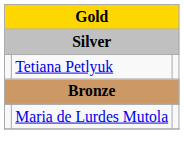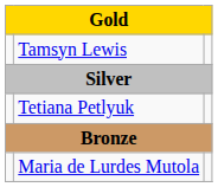+ row: Tamsyn Lewis
